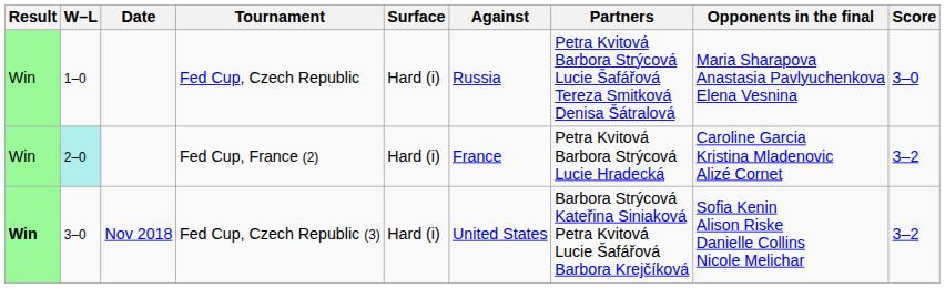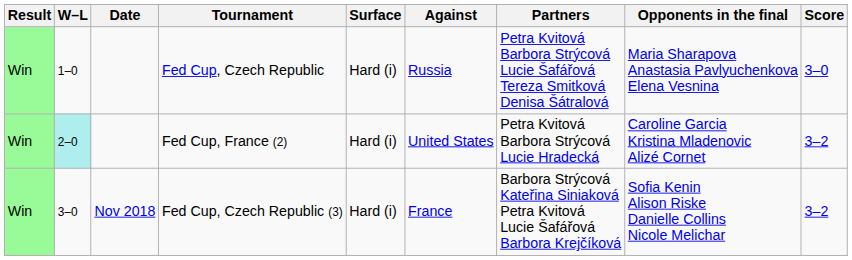Fed Cup, France (2) | Against: France -> United States
Fed Cup, Czech Republic (3) | Result: bold -> normal
Fed Cup, Czech Republic (3) | Against: United States -> France
